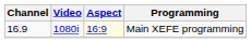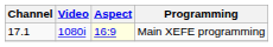Main XEFE programming | Channel: 16.9 -> 17.1
